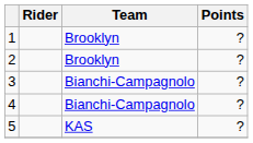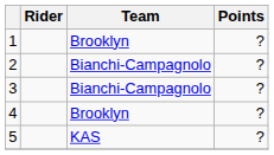2 | Team: Brooklyn -> Bianchi-Campagnolo
4 | Team: Bianchi-Campagnolo -> Brooklyn
